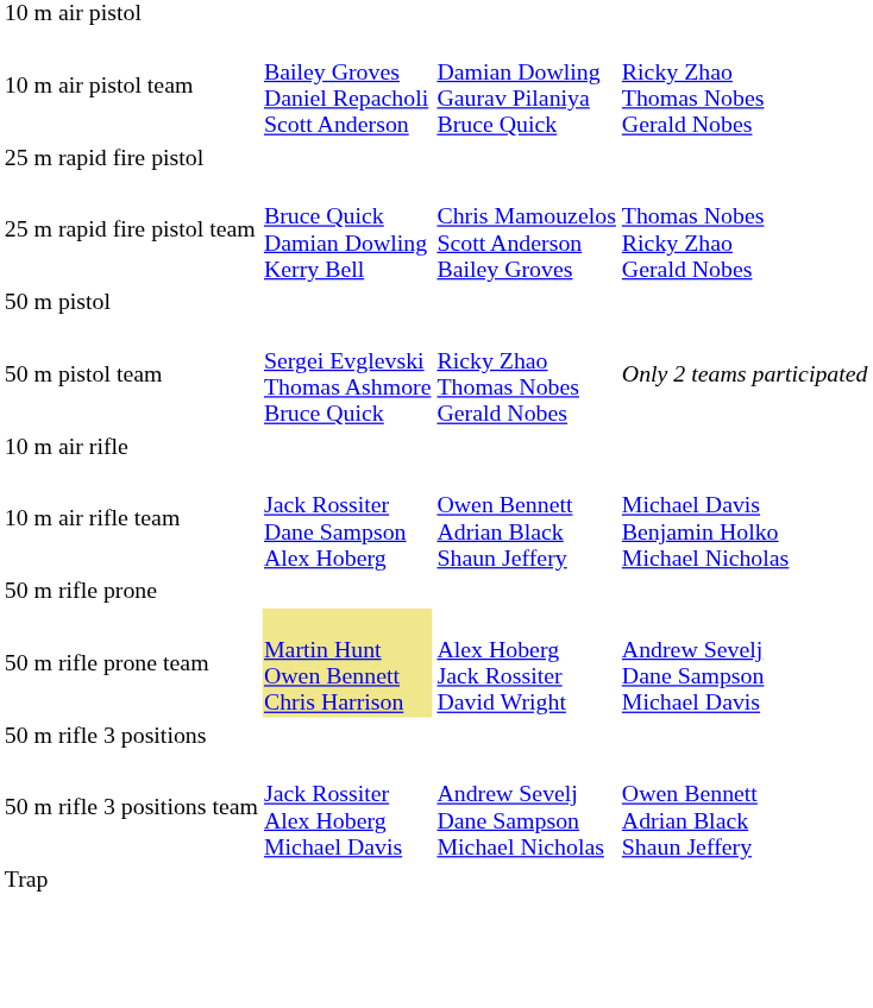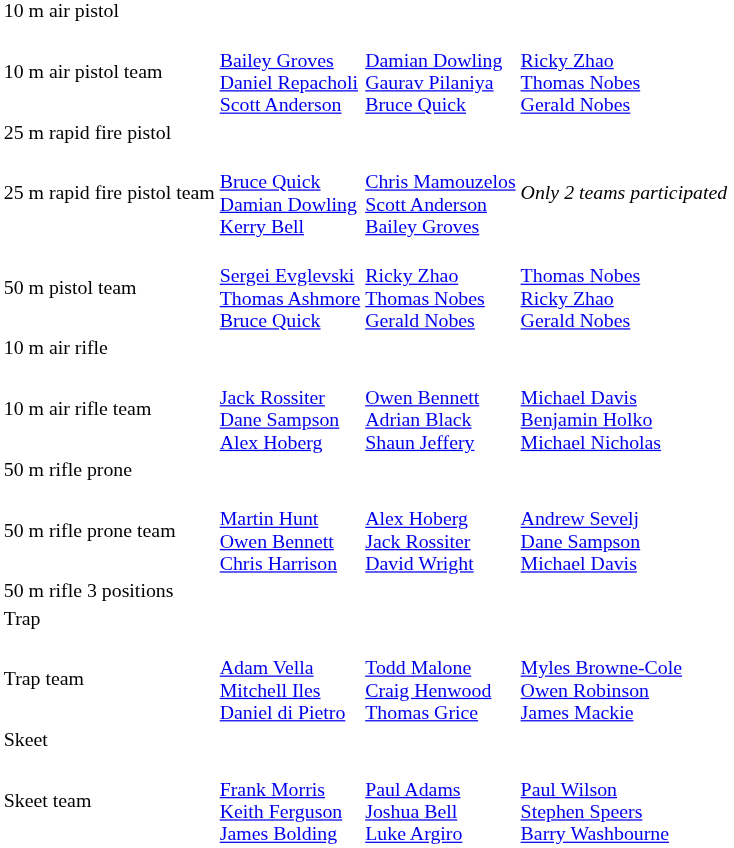25 m rapid fire pistol team | column 4: Thomas Nobes Ricky Zhao Gerald Nobes -> Only 2 teams participated
- row: 50 m pistol
50 m pistol team | column 4: Only 2 teams participated -> Thomas Nobes Ricky Zhao Gerald Nobes
50 m rifle prone team | column 2: khaki background -> no background
- row: 50 m rifle 3 positions team | Jack Rossiter Alex Hoberg Michael Davis | Andrew Sevelj Dane Sampson Michael Nicholas | Owen Bennett Adrian Black Shaun Jeffery
+ row: Trap team | Adam Vella Mitchell Iles Daniel di Pietro | Todd Malone Craig Henwood Thomas Grice | Myles Browne-Cole Owen Robinson James Mackie
+ row: Skeet
+ row: Skeet team | Frank Morris Keith Ferguson James Bolding | Paul Adams Joshua Bell Luke Argiro | Paul Wilson Stephen Speers Barry Washbourne
